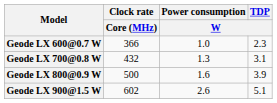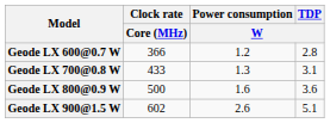Geode LX 600@0.7 W | Power consumption / W: 1.0 -> 1.2
Geode LX 600@0.7 W | TDP / W: 2.3 -> 2.8
Geode LX 700@0.8 W | Clock rate / Core (MHz): 432 -> 433
Geode LX 800@0.9 W | TDP / W: 3.9 -> 3.6
